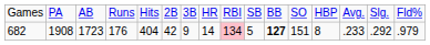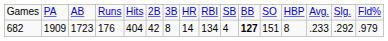682 | column 2: 1908 -> 1909
682 | column 7: 9 -> 8
682 | column 9: pink background -> no background
682 | column 10: 5 -> 4
